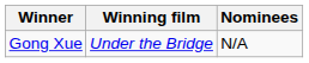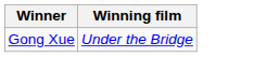- column: Nominees | N/A
